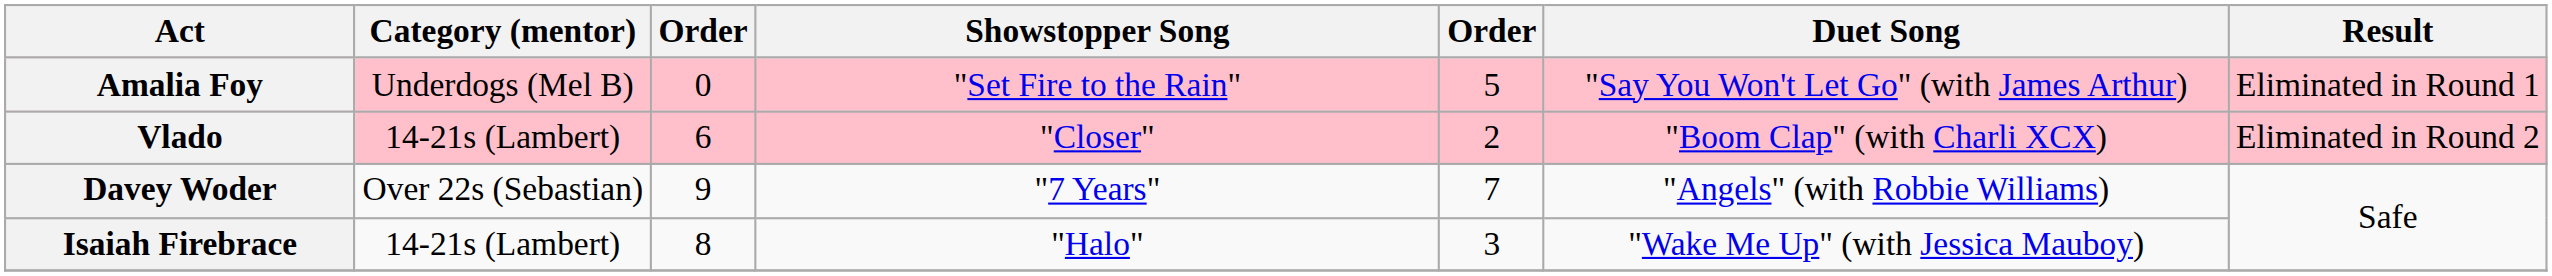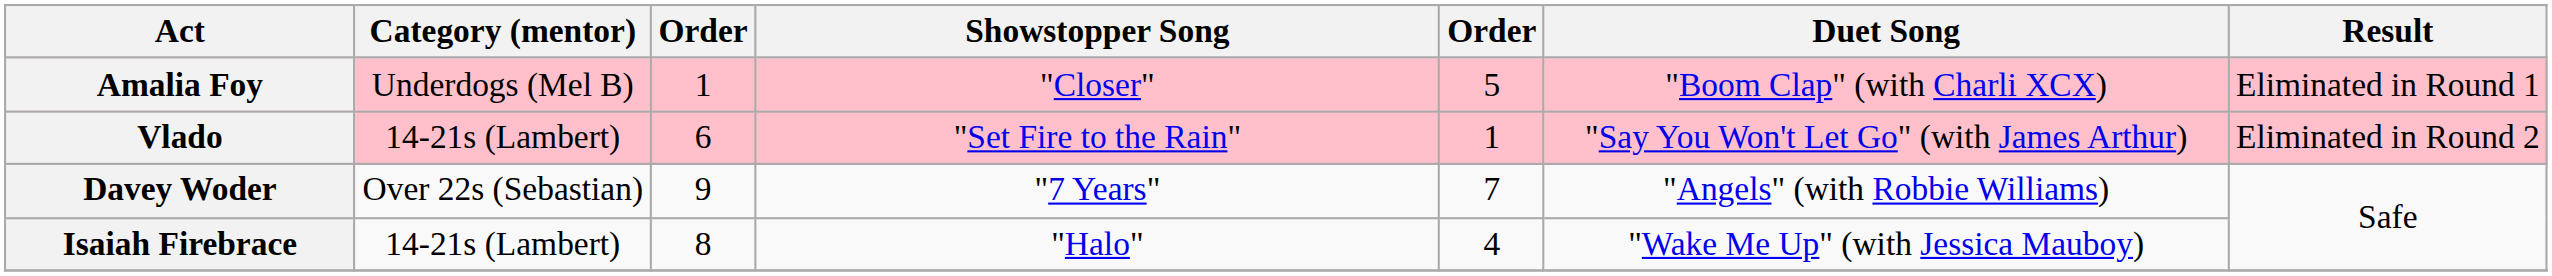Amalia Foy | column 3: 0 -> 1
Amalia Foy | Showstopper Song: "Set Fire to the Rain" -> "Closer"
Amalia Foy | Duet Song: "Say You Won't Let Go" (with James Arthur) -> "Boom Clap" (with Charli XCX)
Vlado | Showstopper Song: "Closer" -> "Set Fire to the Rain"
Vlado | column 5: 2 -> 1
Vlado | Duet Song: "Boom Clap" (with Charli XCX) -> "Say You Won't Let Go" (with James Arthur)
Isaiah Firebrace | column 5: 3 -> 4
